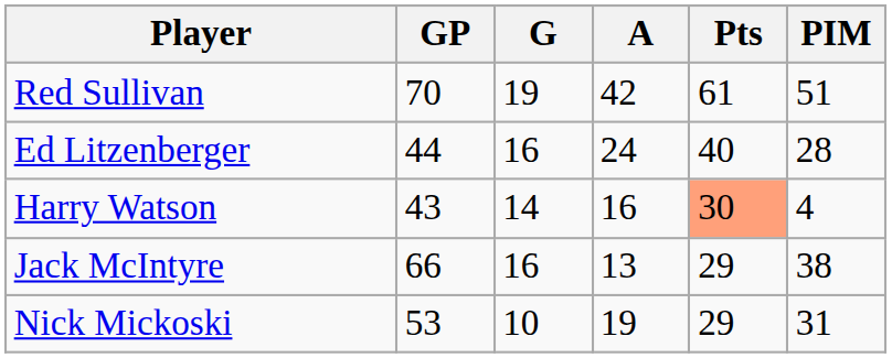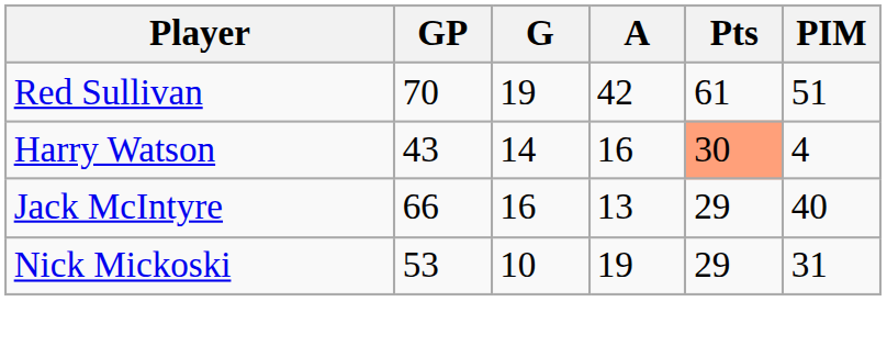- row: Ed Litzenberger | 44 | 16 | 24 | 40 | 28
Jack McIntyre | PIM: 38 -> 40
